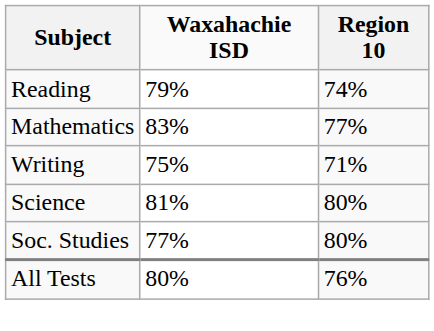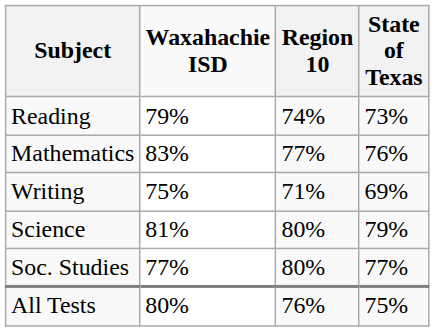+ column: State of Texas | 73% | 76% | 69% | 79% | 77% | 75%
